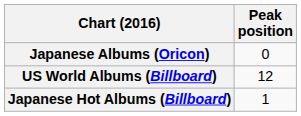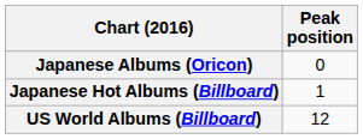rows swapped: Japanese Hot Albums (Billboard) <-> US World Albums (Billboard)
